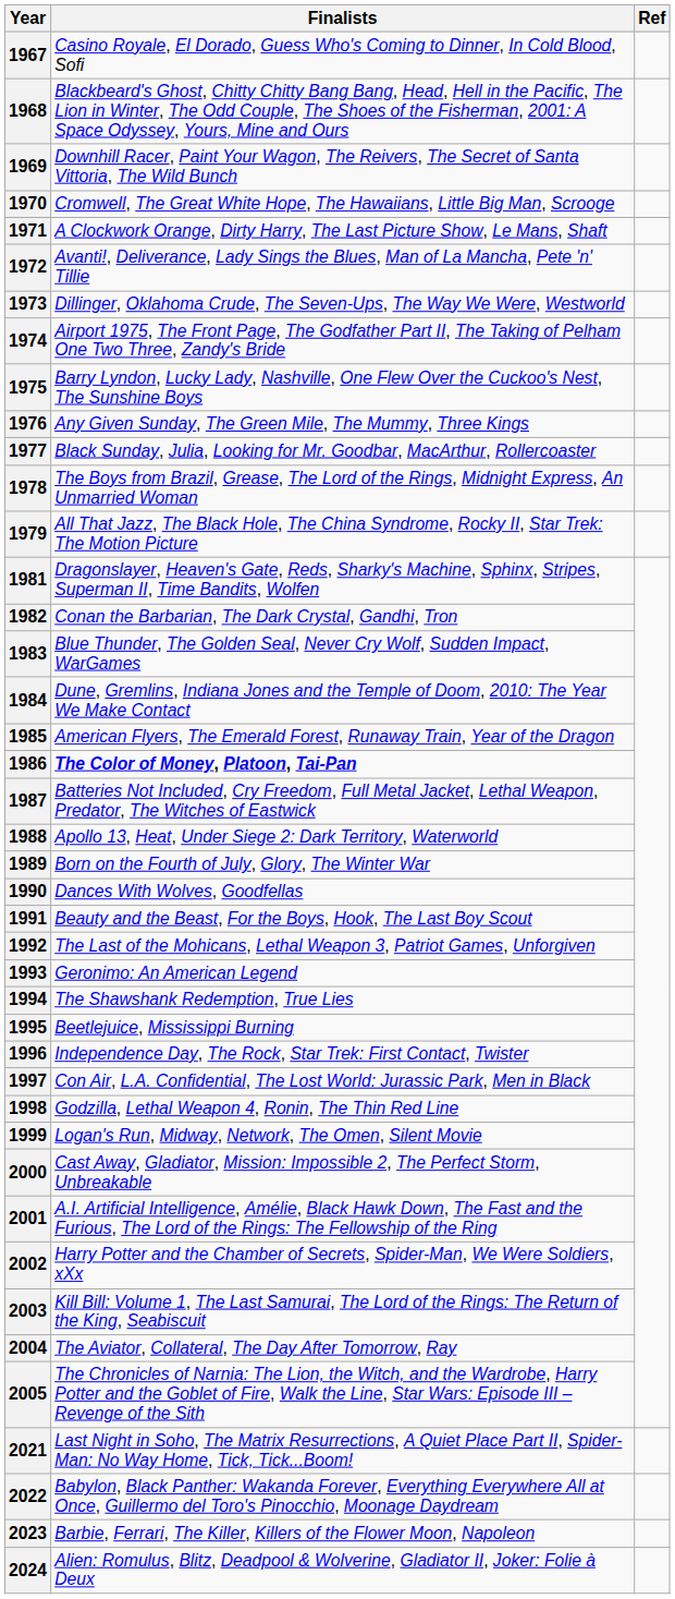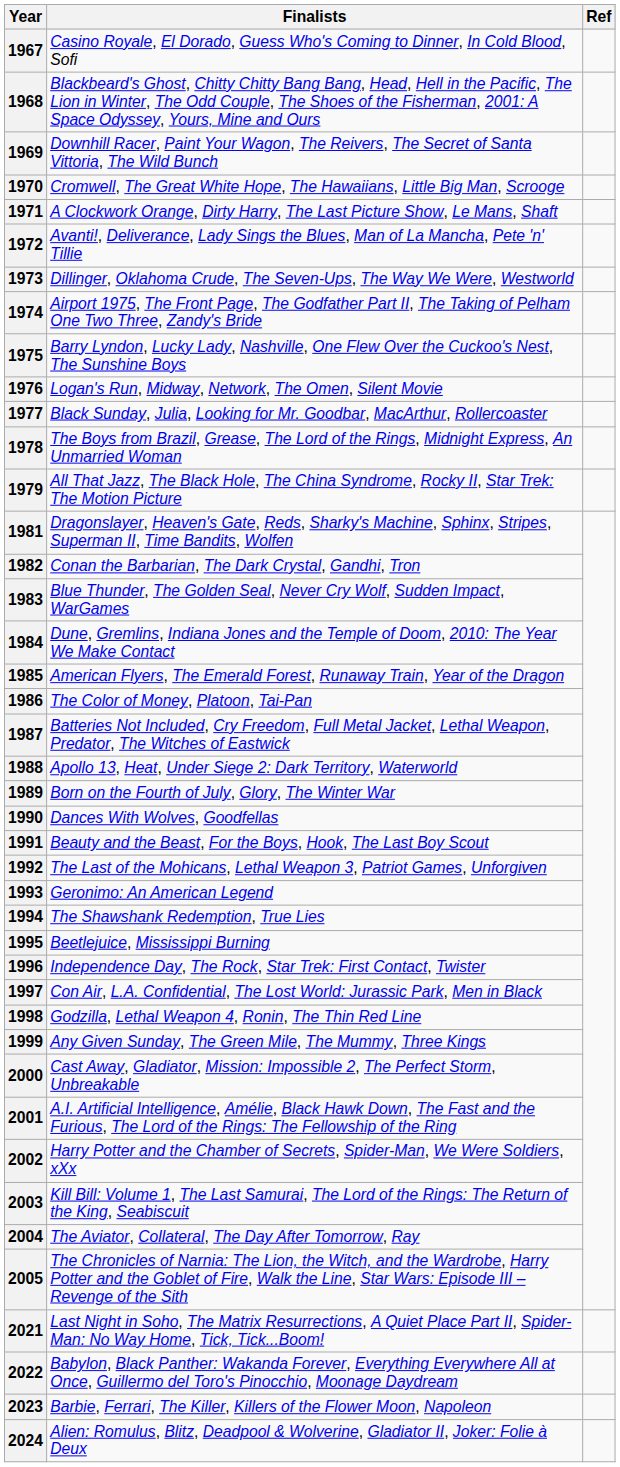1976 | Finalists: Any Given Sunday, The Green Mile, The Mummy, Three Kings -> Logan's Run, Midway, Network, The Omen, Silent Movie
1986 | Finalists: bold -> normal
1999 | Finalists: Logan's Run, Midway, Network, The Omen, Silent Movie -> Any Given Sunday, The Green Mile, The Mummy, Three Kings
